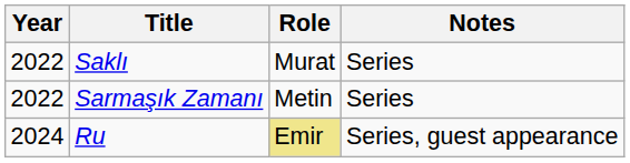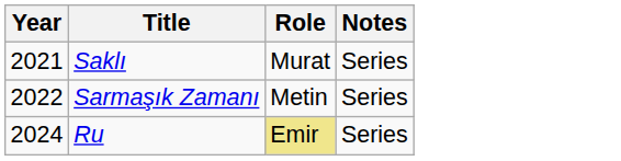Saklı | Year: 2022 -> 2021
Ru | Notes: Series, guest appearance -> Series
